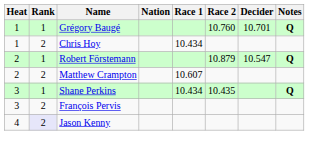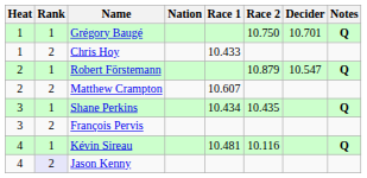Grégory Baugé | Race 2: 10.760 -> 10.750
Chris Hoy | Race 1: 10.434 -> 10.433
+ row: 4 | 1 | Kévin Sireau | 10.481 | 10.116 | Q
